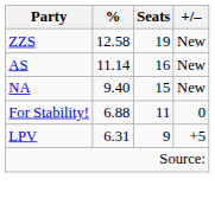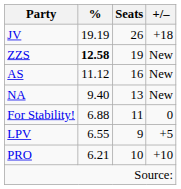+ row: JV | 19.19 | 26 | +18
ZZS | %: normal -> bold
AS | %: 11.14 -> 11.12
NA | Seats: 15 -> 13
LPV | %: 6.31 -> 6.55
+ row: PRO | 6.21 | 10 | +10
